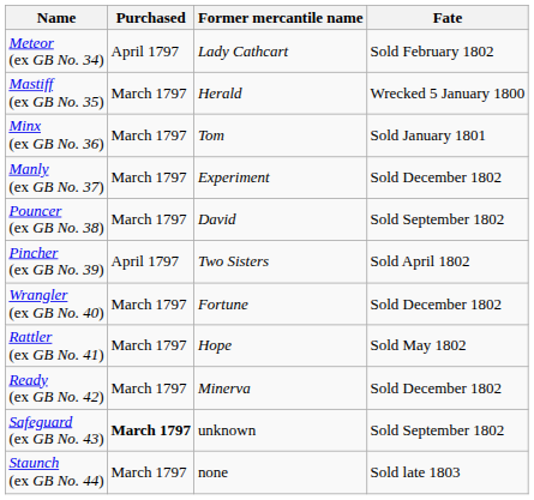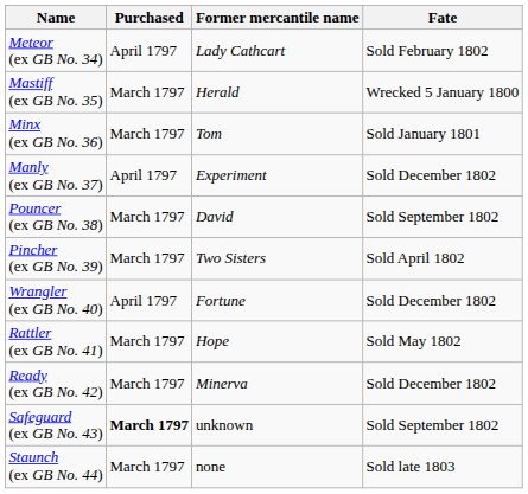Manly (ex GB No. 37) | Purchased: March 1797 -> April 1797
Pincher (ex GB No. 39) | Purchased: April 1797 -> March 1797
Wrangler (ex GB No. 40) | Purchased: March 1797 -> April 1797
